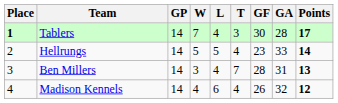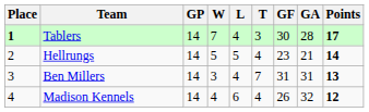Hellrungs | GA: 33 -> 21
Ben Millers | GF: 28 -> 31
